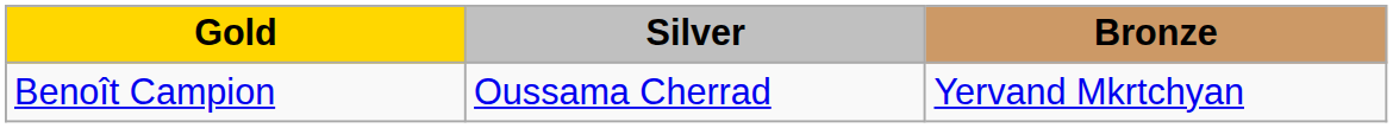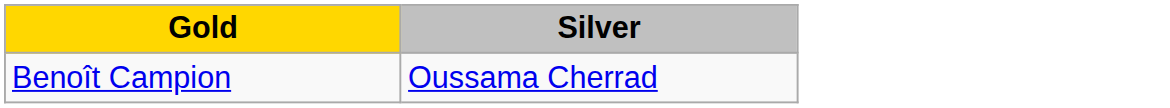- column: Bronze | Yervand Mkrtchyan
